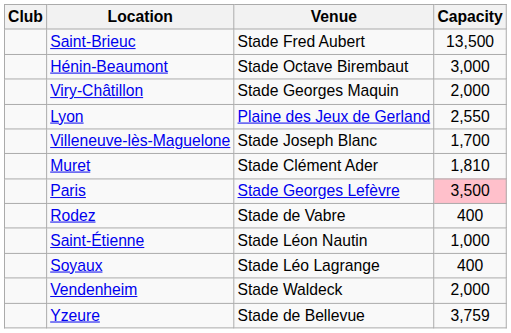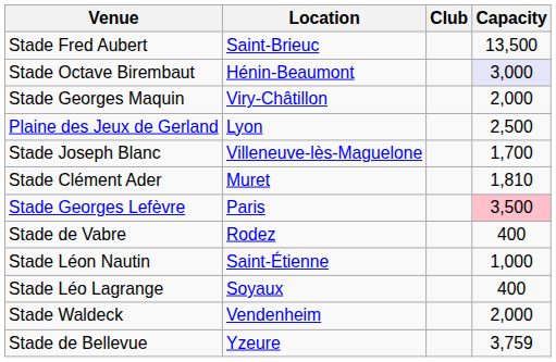columns swapped: Club <-> Venue
Hénin-Beaumont | Capacity: no background -> lavender background
Lyon | Capacity: 2,550 -> 2,500
